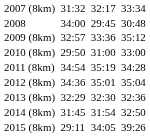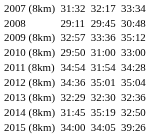2008 | column 3: 34:00 -> 29:11
2011 (8km) | column 5: 35:19 -> 31:54
2014 (8km) | column 5: 31:54 -> 35:19
2015 (8km) | column 3: 29:11 -> 34:00
